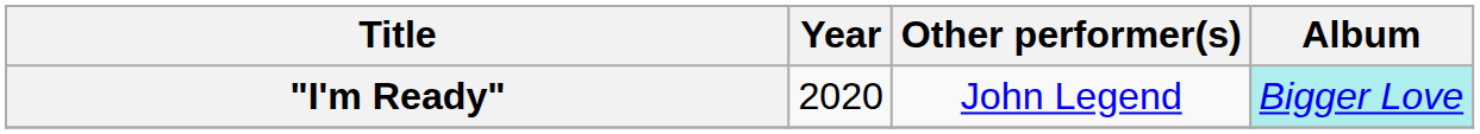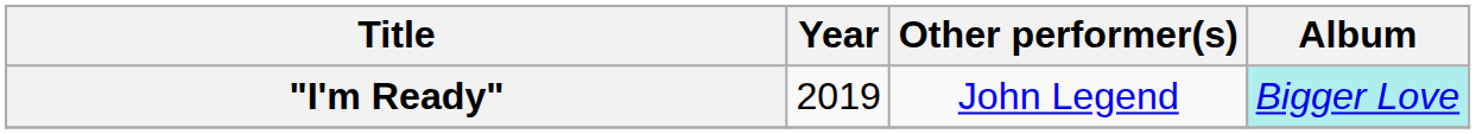"I'm Ready" | Year: 2020 -> 2019
